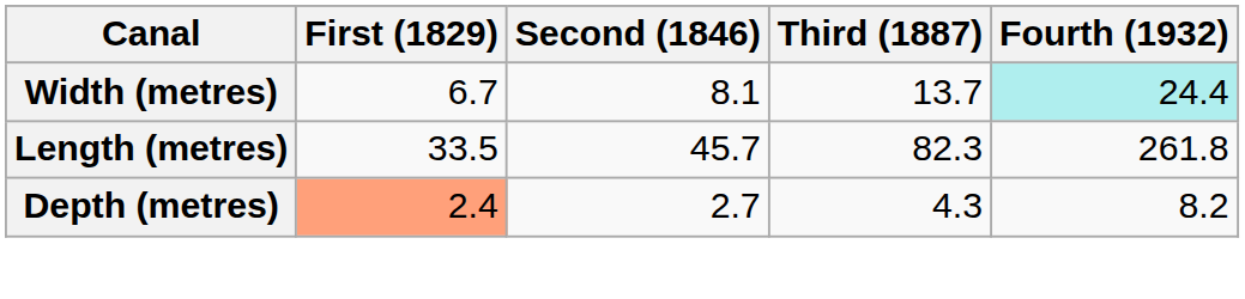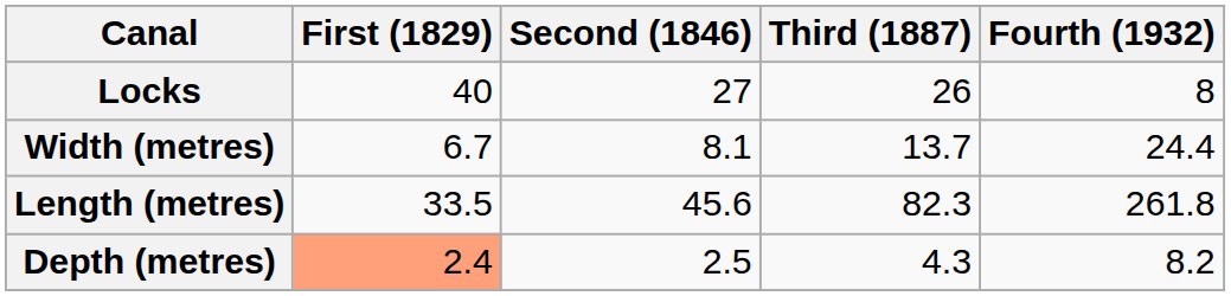+ row: Locks | 40 | 27 | 26 | 8
Width (metres) | Fourth (1932): paleturquoise background -> no background
Length (metres) | Second (1846): 45.7 -> 45.6
Depth (metres) | Second (1846): 2.7 -> 2.5
